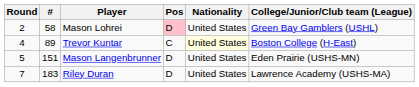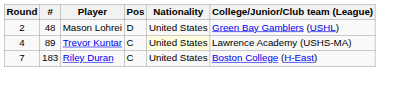Mason Lohrei | #: 58 -> 48
Mason Lohrei | Pos: pink background -> no background
Trevor Kuntar | College/Junior/Club team (League): Boston College (H-East) -> Lawrence Academy (USHS-MA)
- row: 5 | 151 | Mason Langenbrunner | D | United States | Eden Prairie (USHS-MN)
Riley Duran | Pos: D -> C
Riley Duran | College/Junior/Club team (League): Lawrence Academy (USHS-MA) -> Boston College (H-East)
